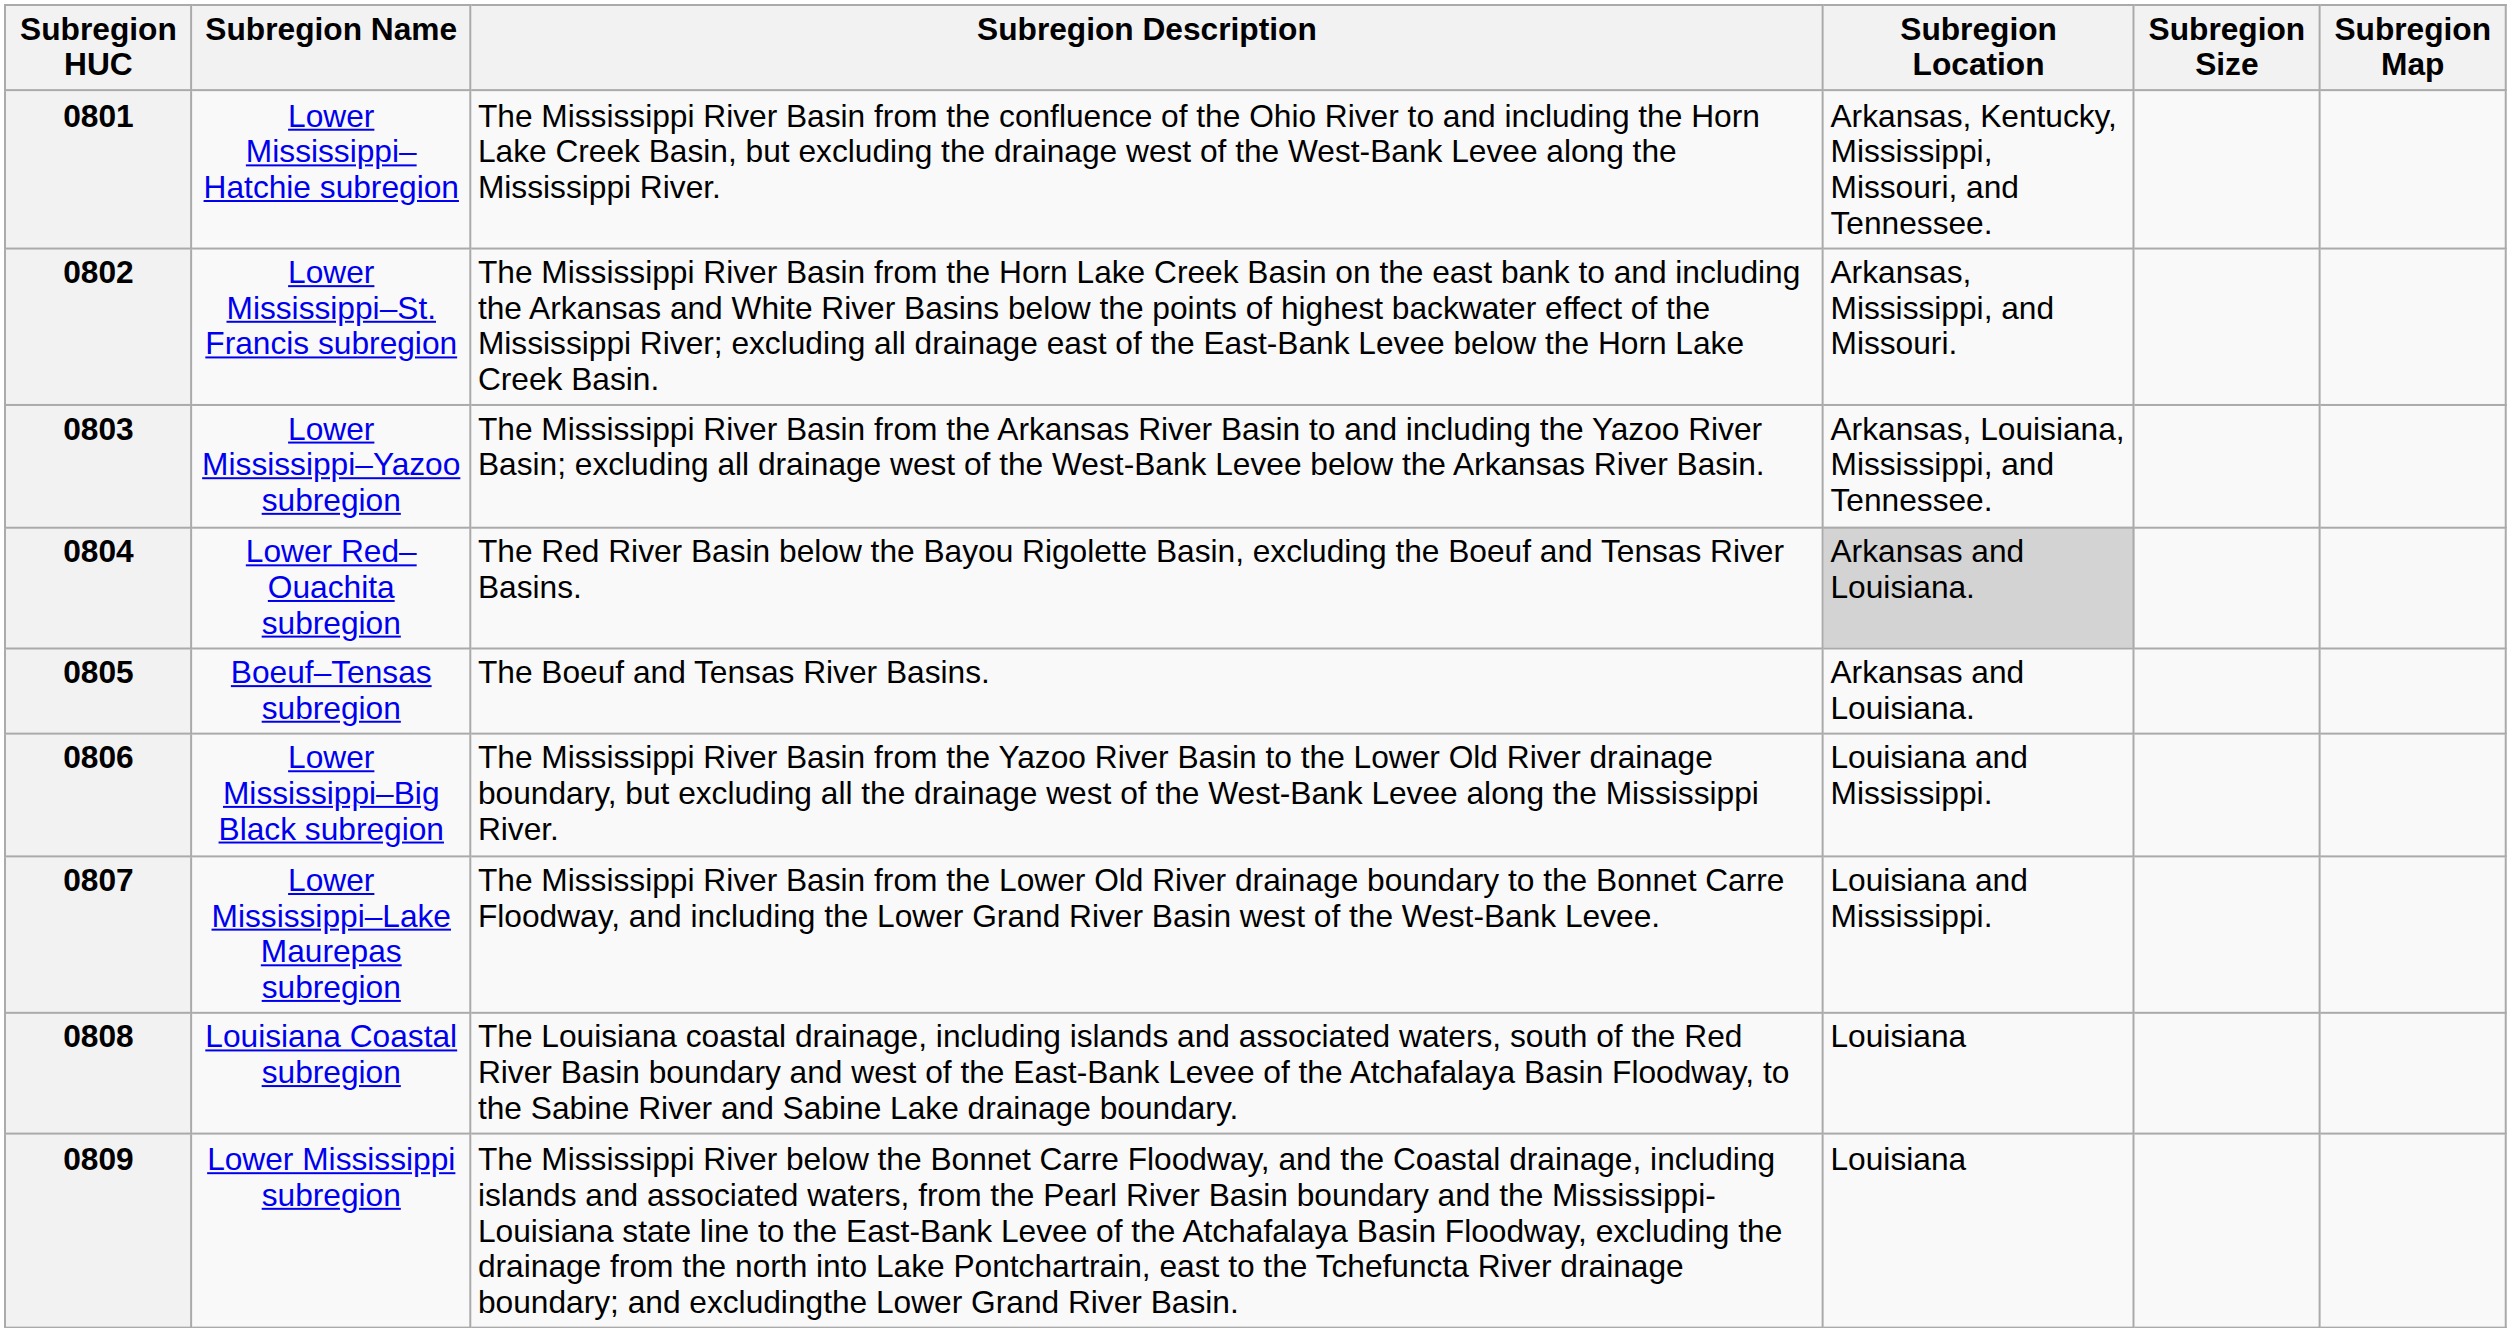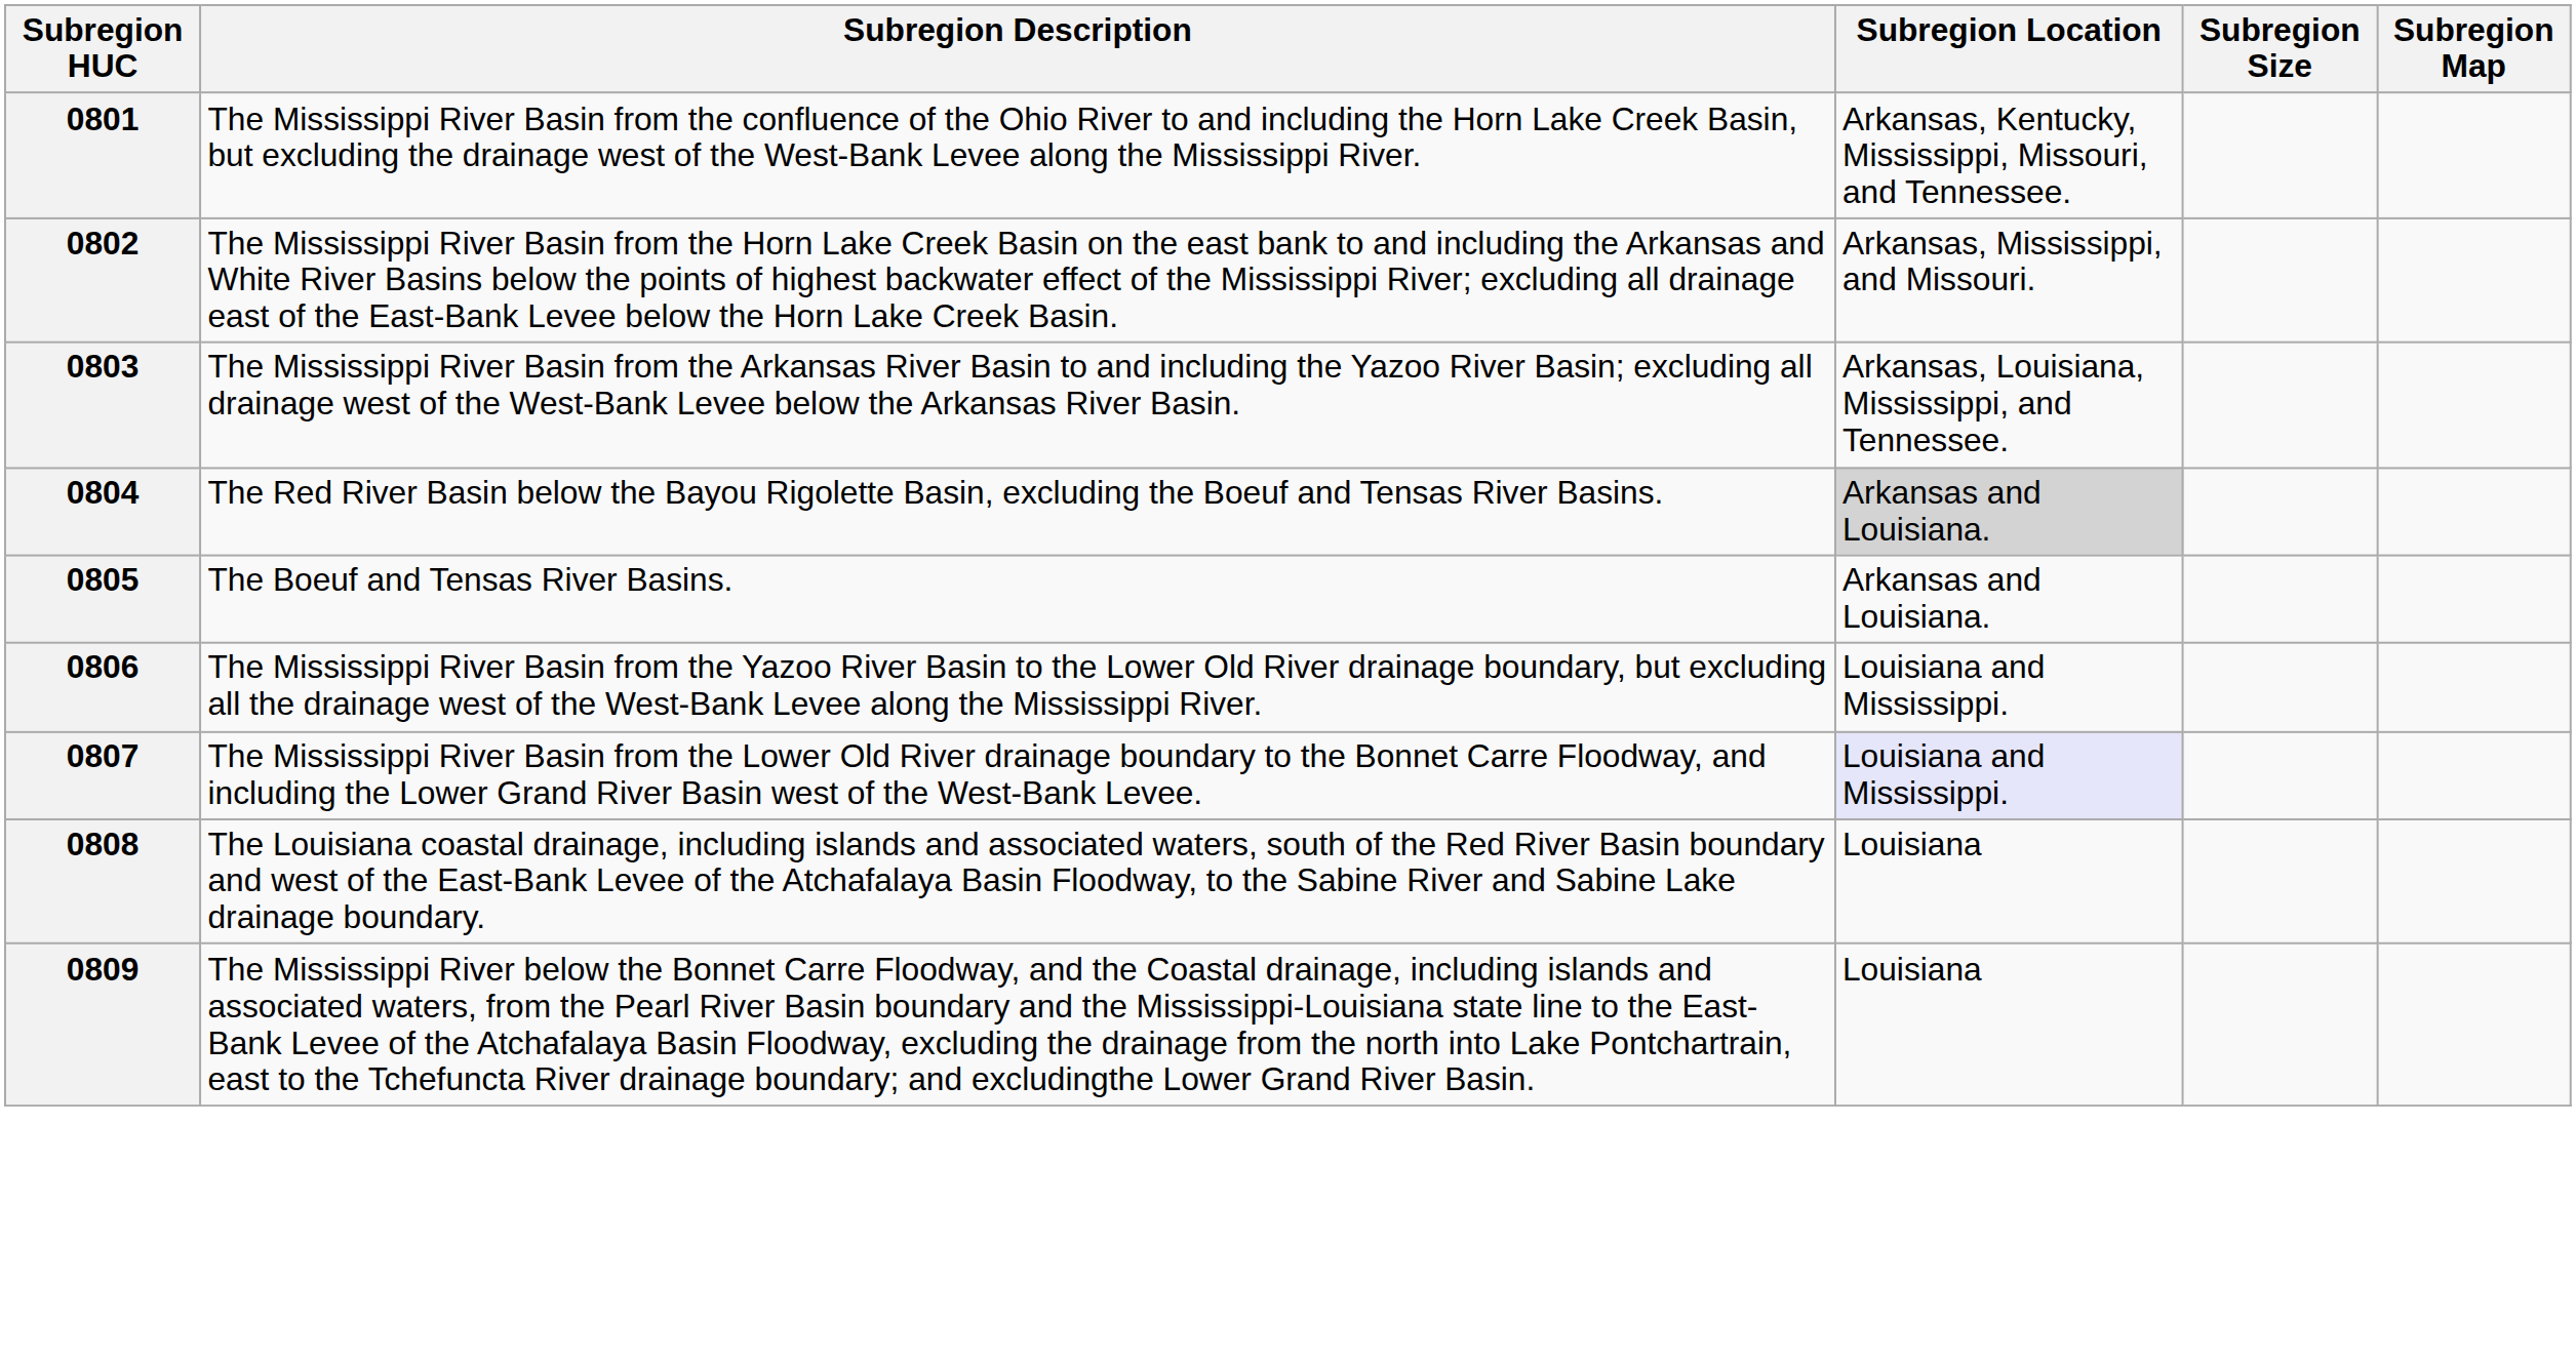- column: Subregion Name | Lower Mississippi–Hatchie subregion | Lower Mississippi–St. Francis subregion | Lower Mississippi–Yazoo subregion | Lower Red–Ouachita subregion | Boeuf–Tensas subregion | Lower Mississippi–Big Black subregion | Lower Mississippi–Lake Maurepas subregion | Louisiana Coastal subregion | Lower Mississippi subregion
0807 | Subregion Location: no background -> lavender background
